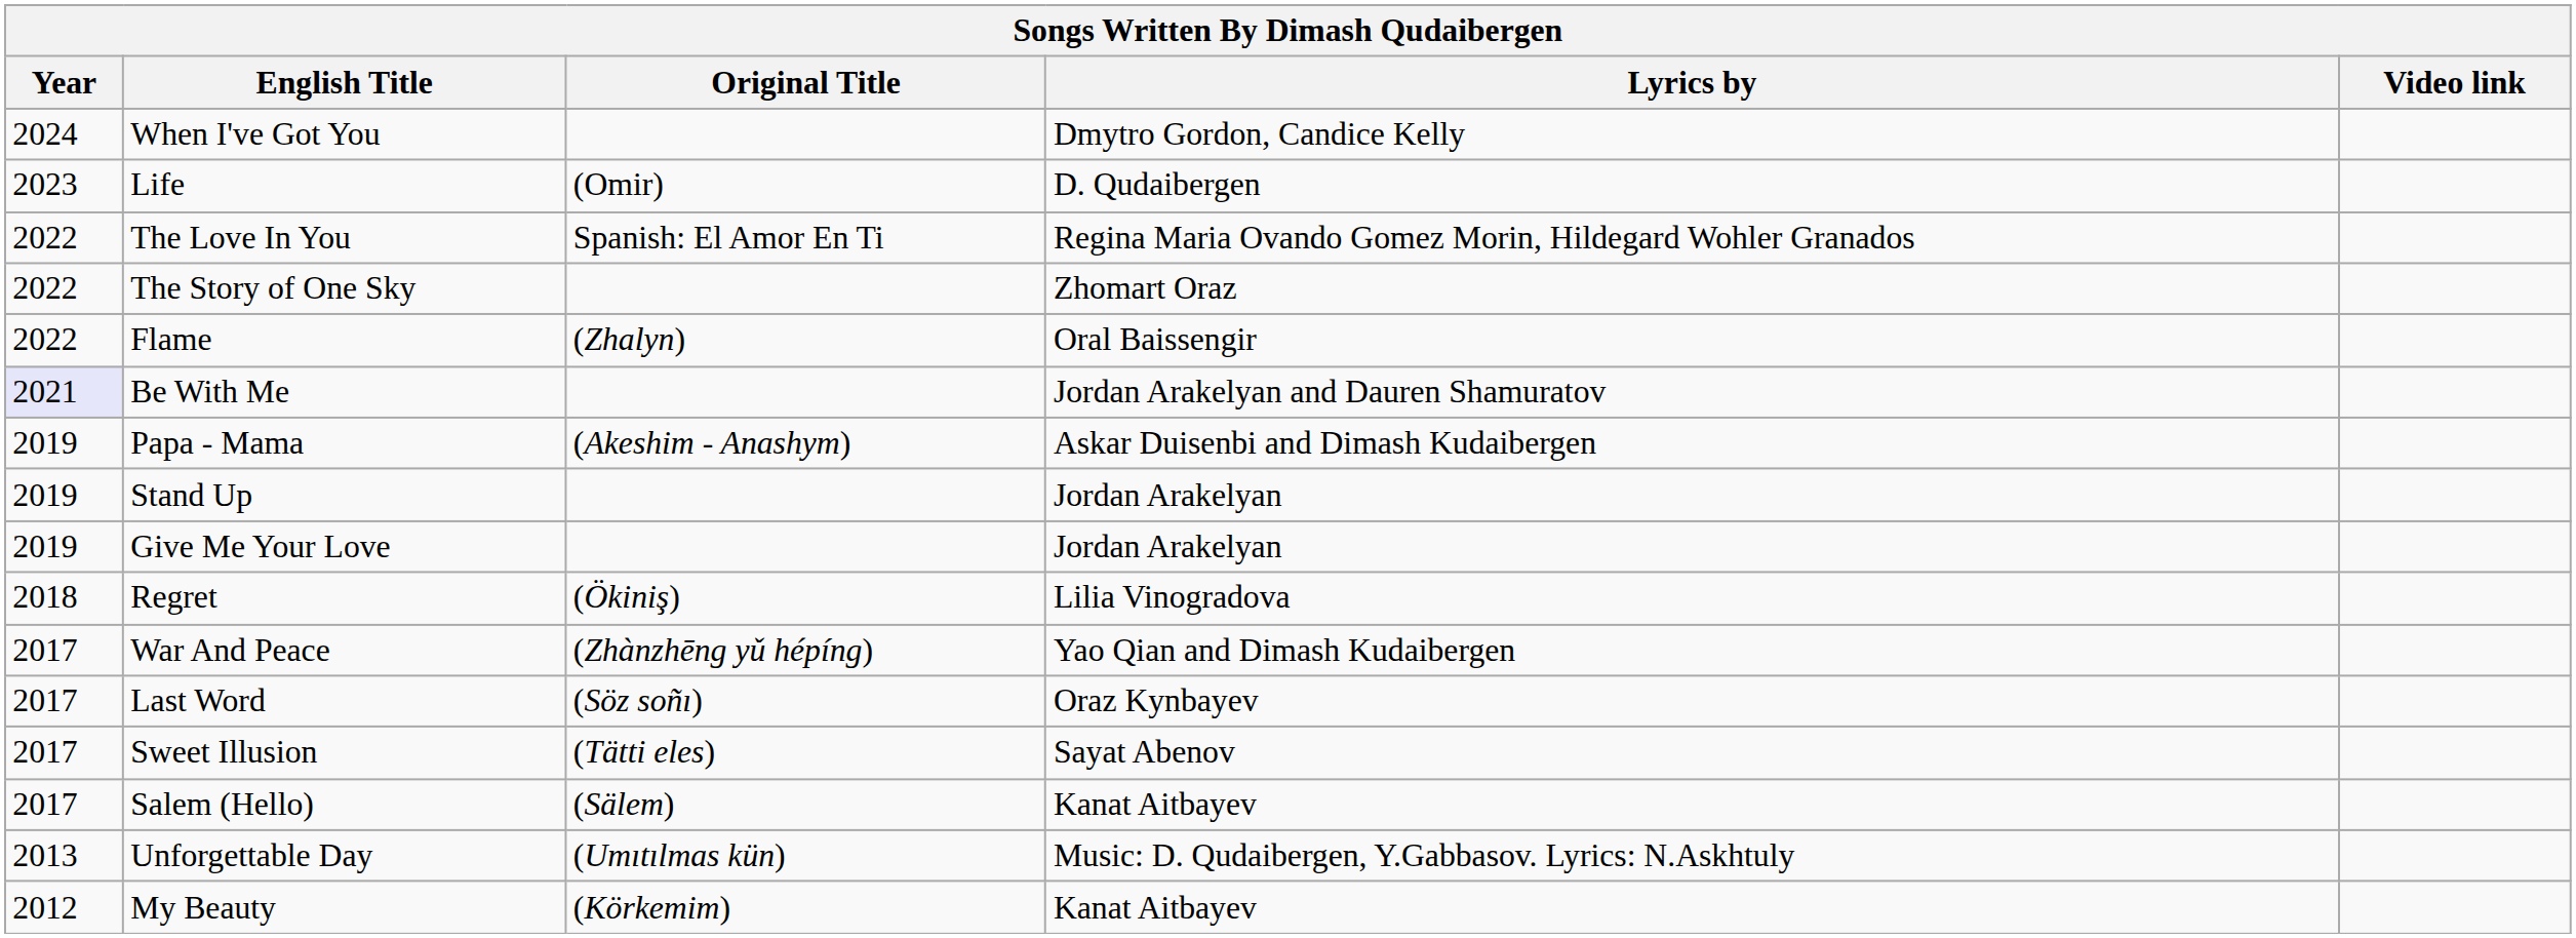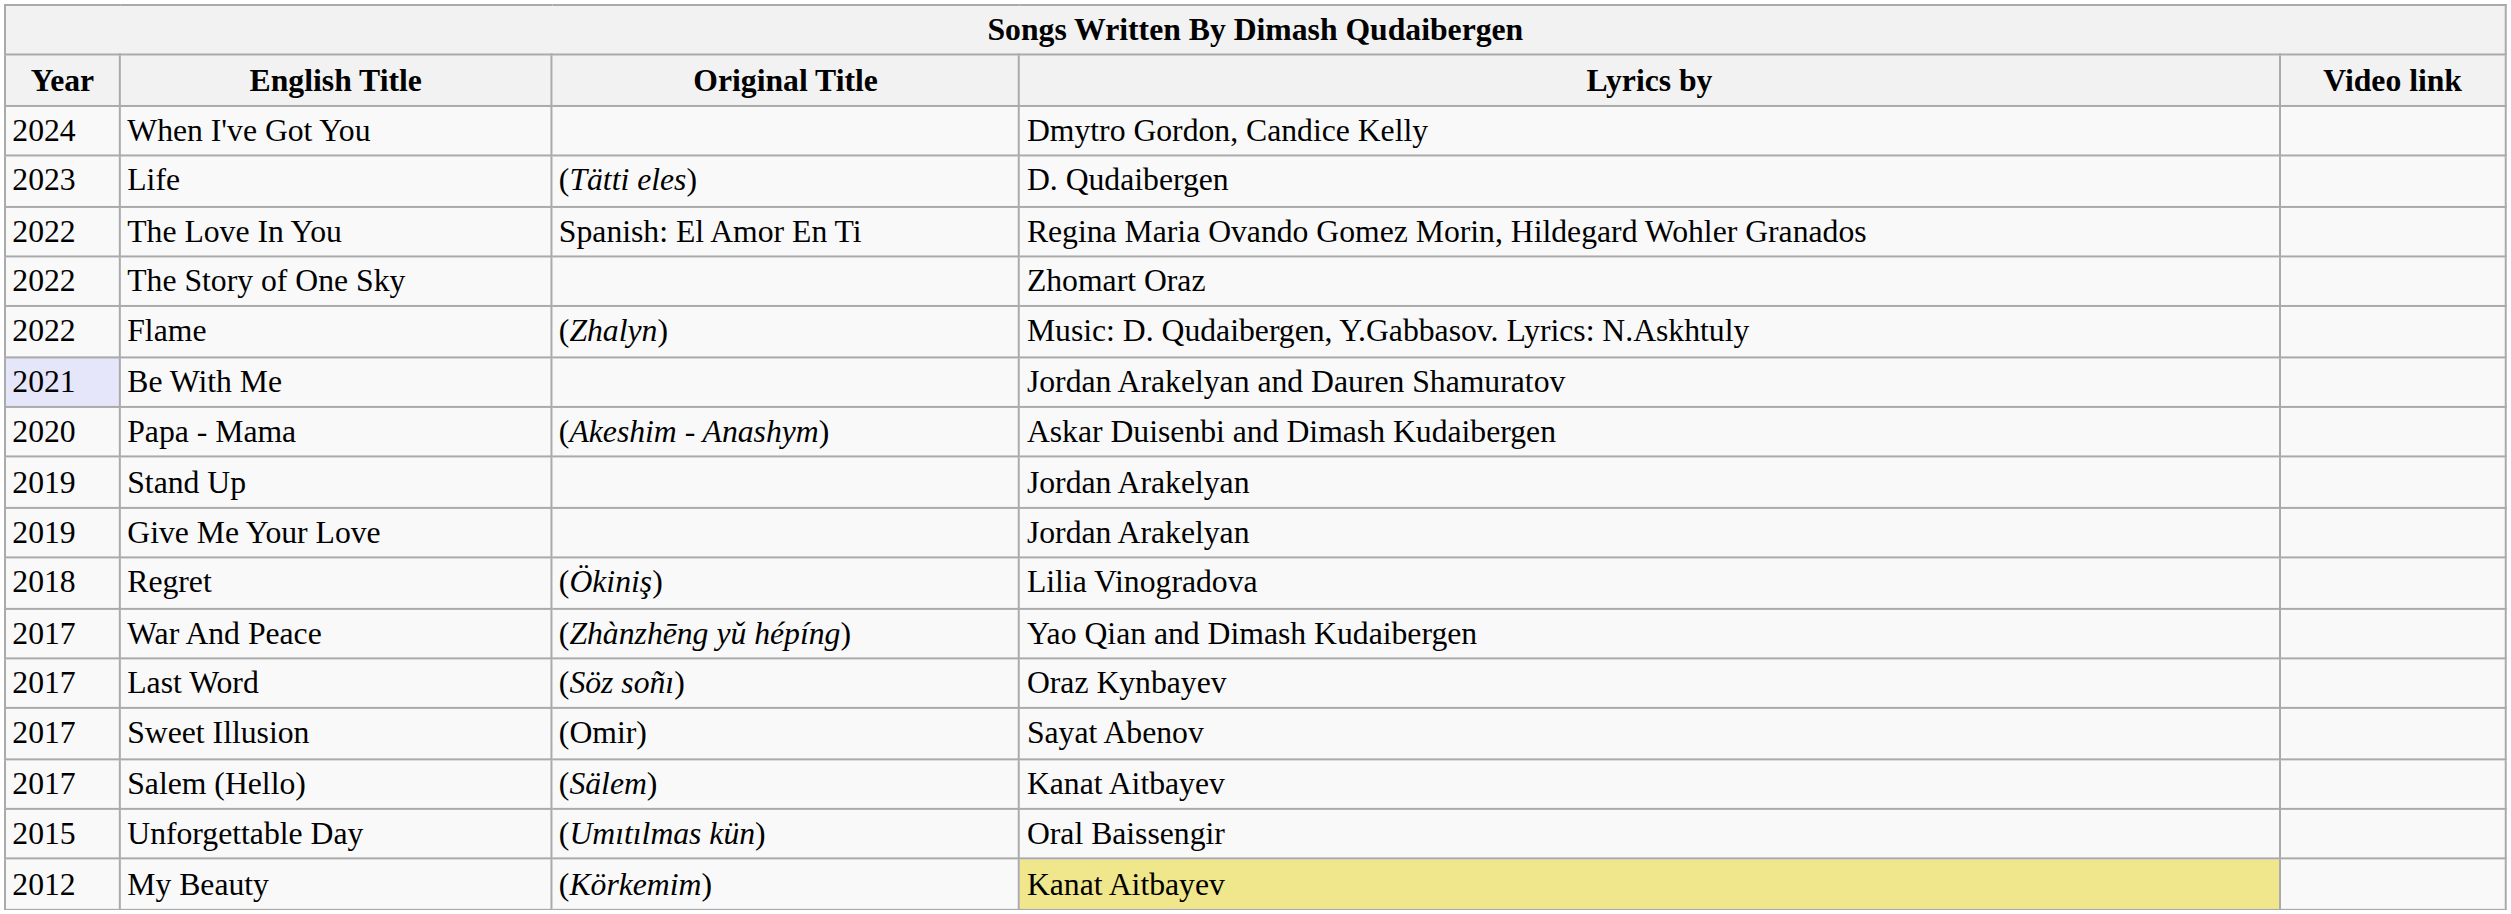Life | Original Title: (Omir) -> (Tätti eles)
Flame | Lyrics by: Oral Baissengir -> Music: D. Qudaibergen, Y.Gabbasov. Lyrics: N.Askhtuly
Papa - Mama | Year: 2019 -> 2020
Sweet Illusion | Original Title: (Tätti eles) -> (Omir)
Unforgettable Day | Year: 2013 -> 2015
Unforgettable Day | Lyrics by: Music: D. Qudaibergen, Y.Gabbasov. Lyrics: N.Askhtuly -> Oral Baissengir
My Beauty | Lyrics by: no background -> khaki background
